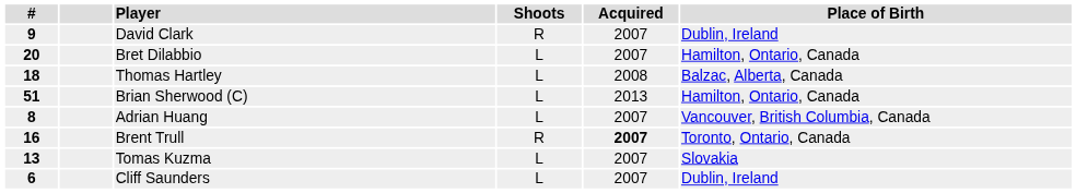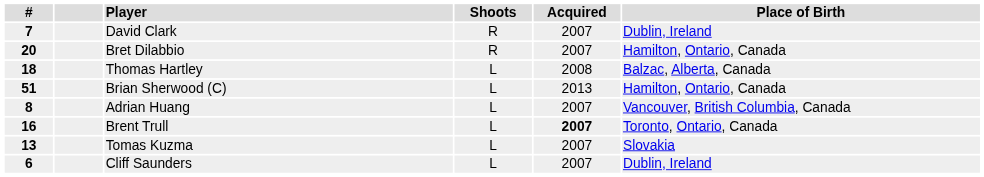David Clark | #: 9 -> 7
Bret Dilabbio | Shoots: L -> R
Brent Trull | Shoots: R -> L
